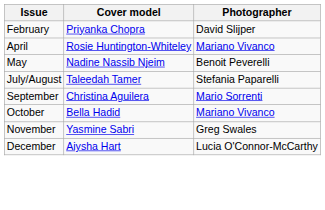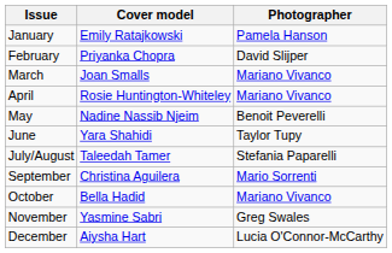+ row: January | Emily Ratajkowski | Pamela Hanson
+ row: March | Joan Smalls | Mariano Vivanco
+ row: June | Yara Shahidi | Taylor Tupy
